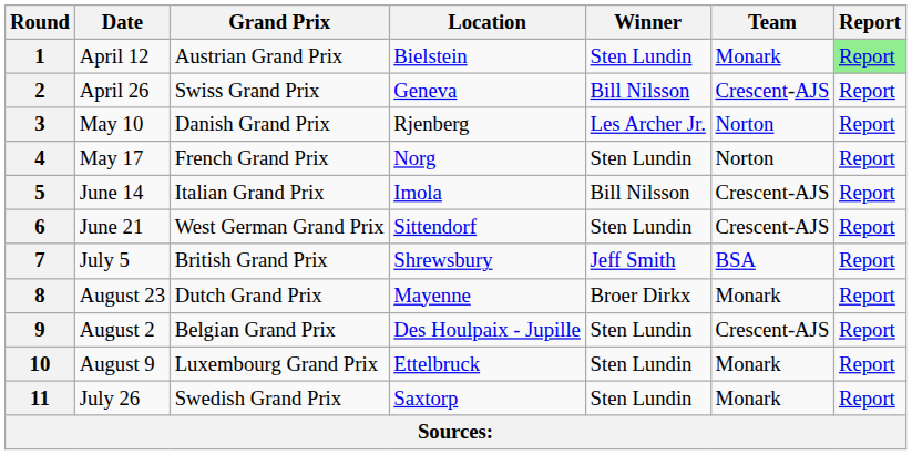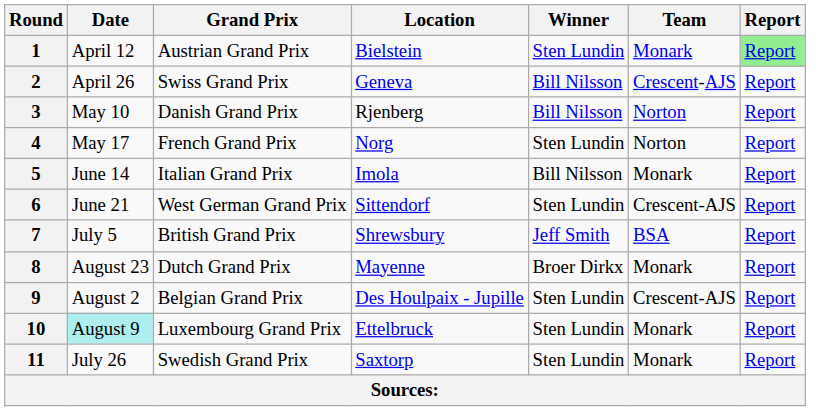3 | Winner: Les Archer Jr. -> Bill Nilsson
5 | Team: Crescent-AJS -> Monark
10 | Date: no background -> paleturquoise background
